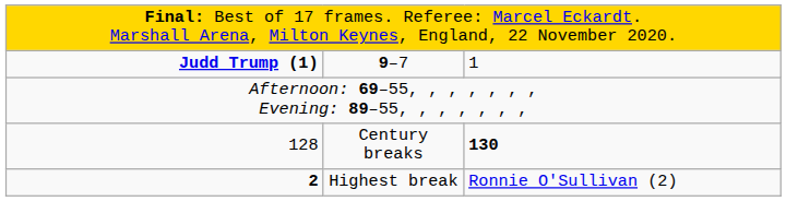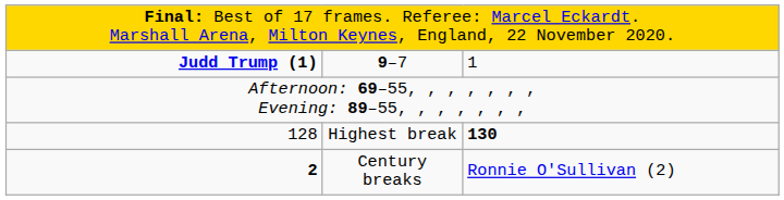128 | column 2: Century breaks -> Highest break
2 | column 2: Highest break -> Century breaks
